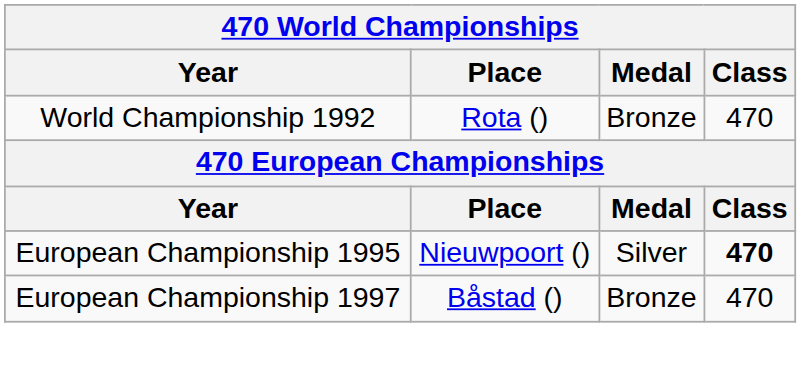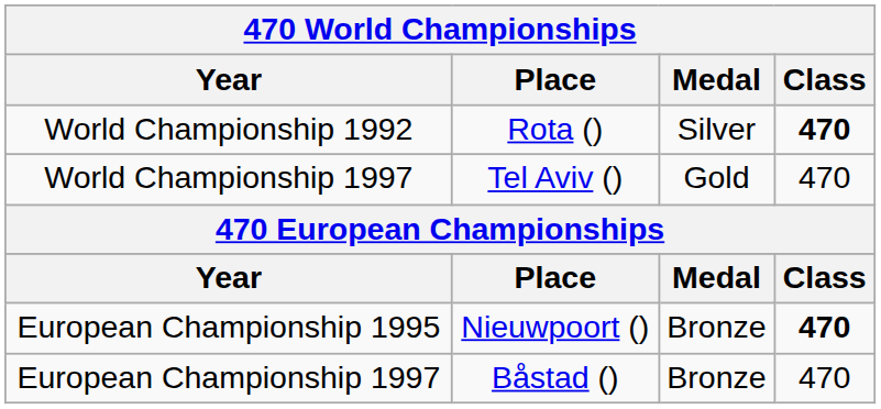World Championship 1992 | Medal: Bronze -> Silver
World Championship 1992 | Class: normal -> bold
+ row: World Championship 1997 | Tel Aviv () | Gold | 470
European Championship 1995 | Medal: Silver -> Bronze
